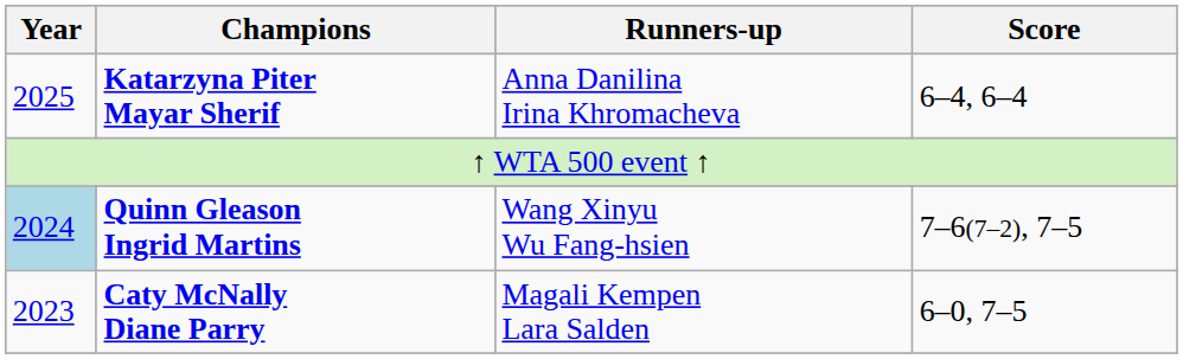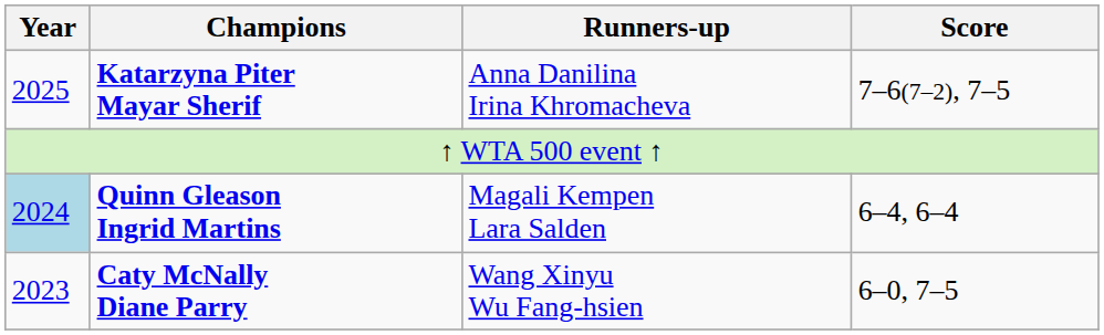Katarzyna Piter Mayar Sherif | Score: 6–4, 6–4 -> 7–6(7–2), 7–5
Quinn Gleason Ingrid Martins | Runners-up: Wang Xinyu Wu Fang-hsien -> Magali Kempen Lara Salden
Quinn Gleason Ingrid Martins | Score: 7–6(7–2), 7–5 -> 6–4, 6–4
Caty McNally Diane Parry | Runners-up: Magali Kempen Lara Salden -> Wang Xinyu Wu Fang-hsien
